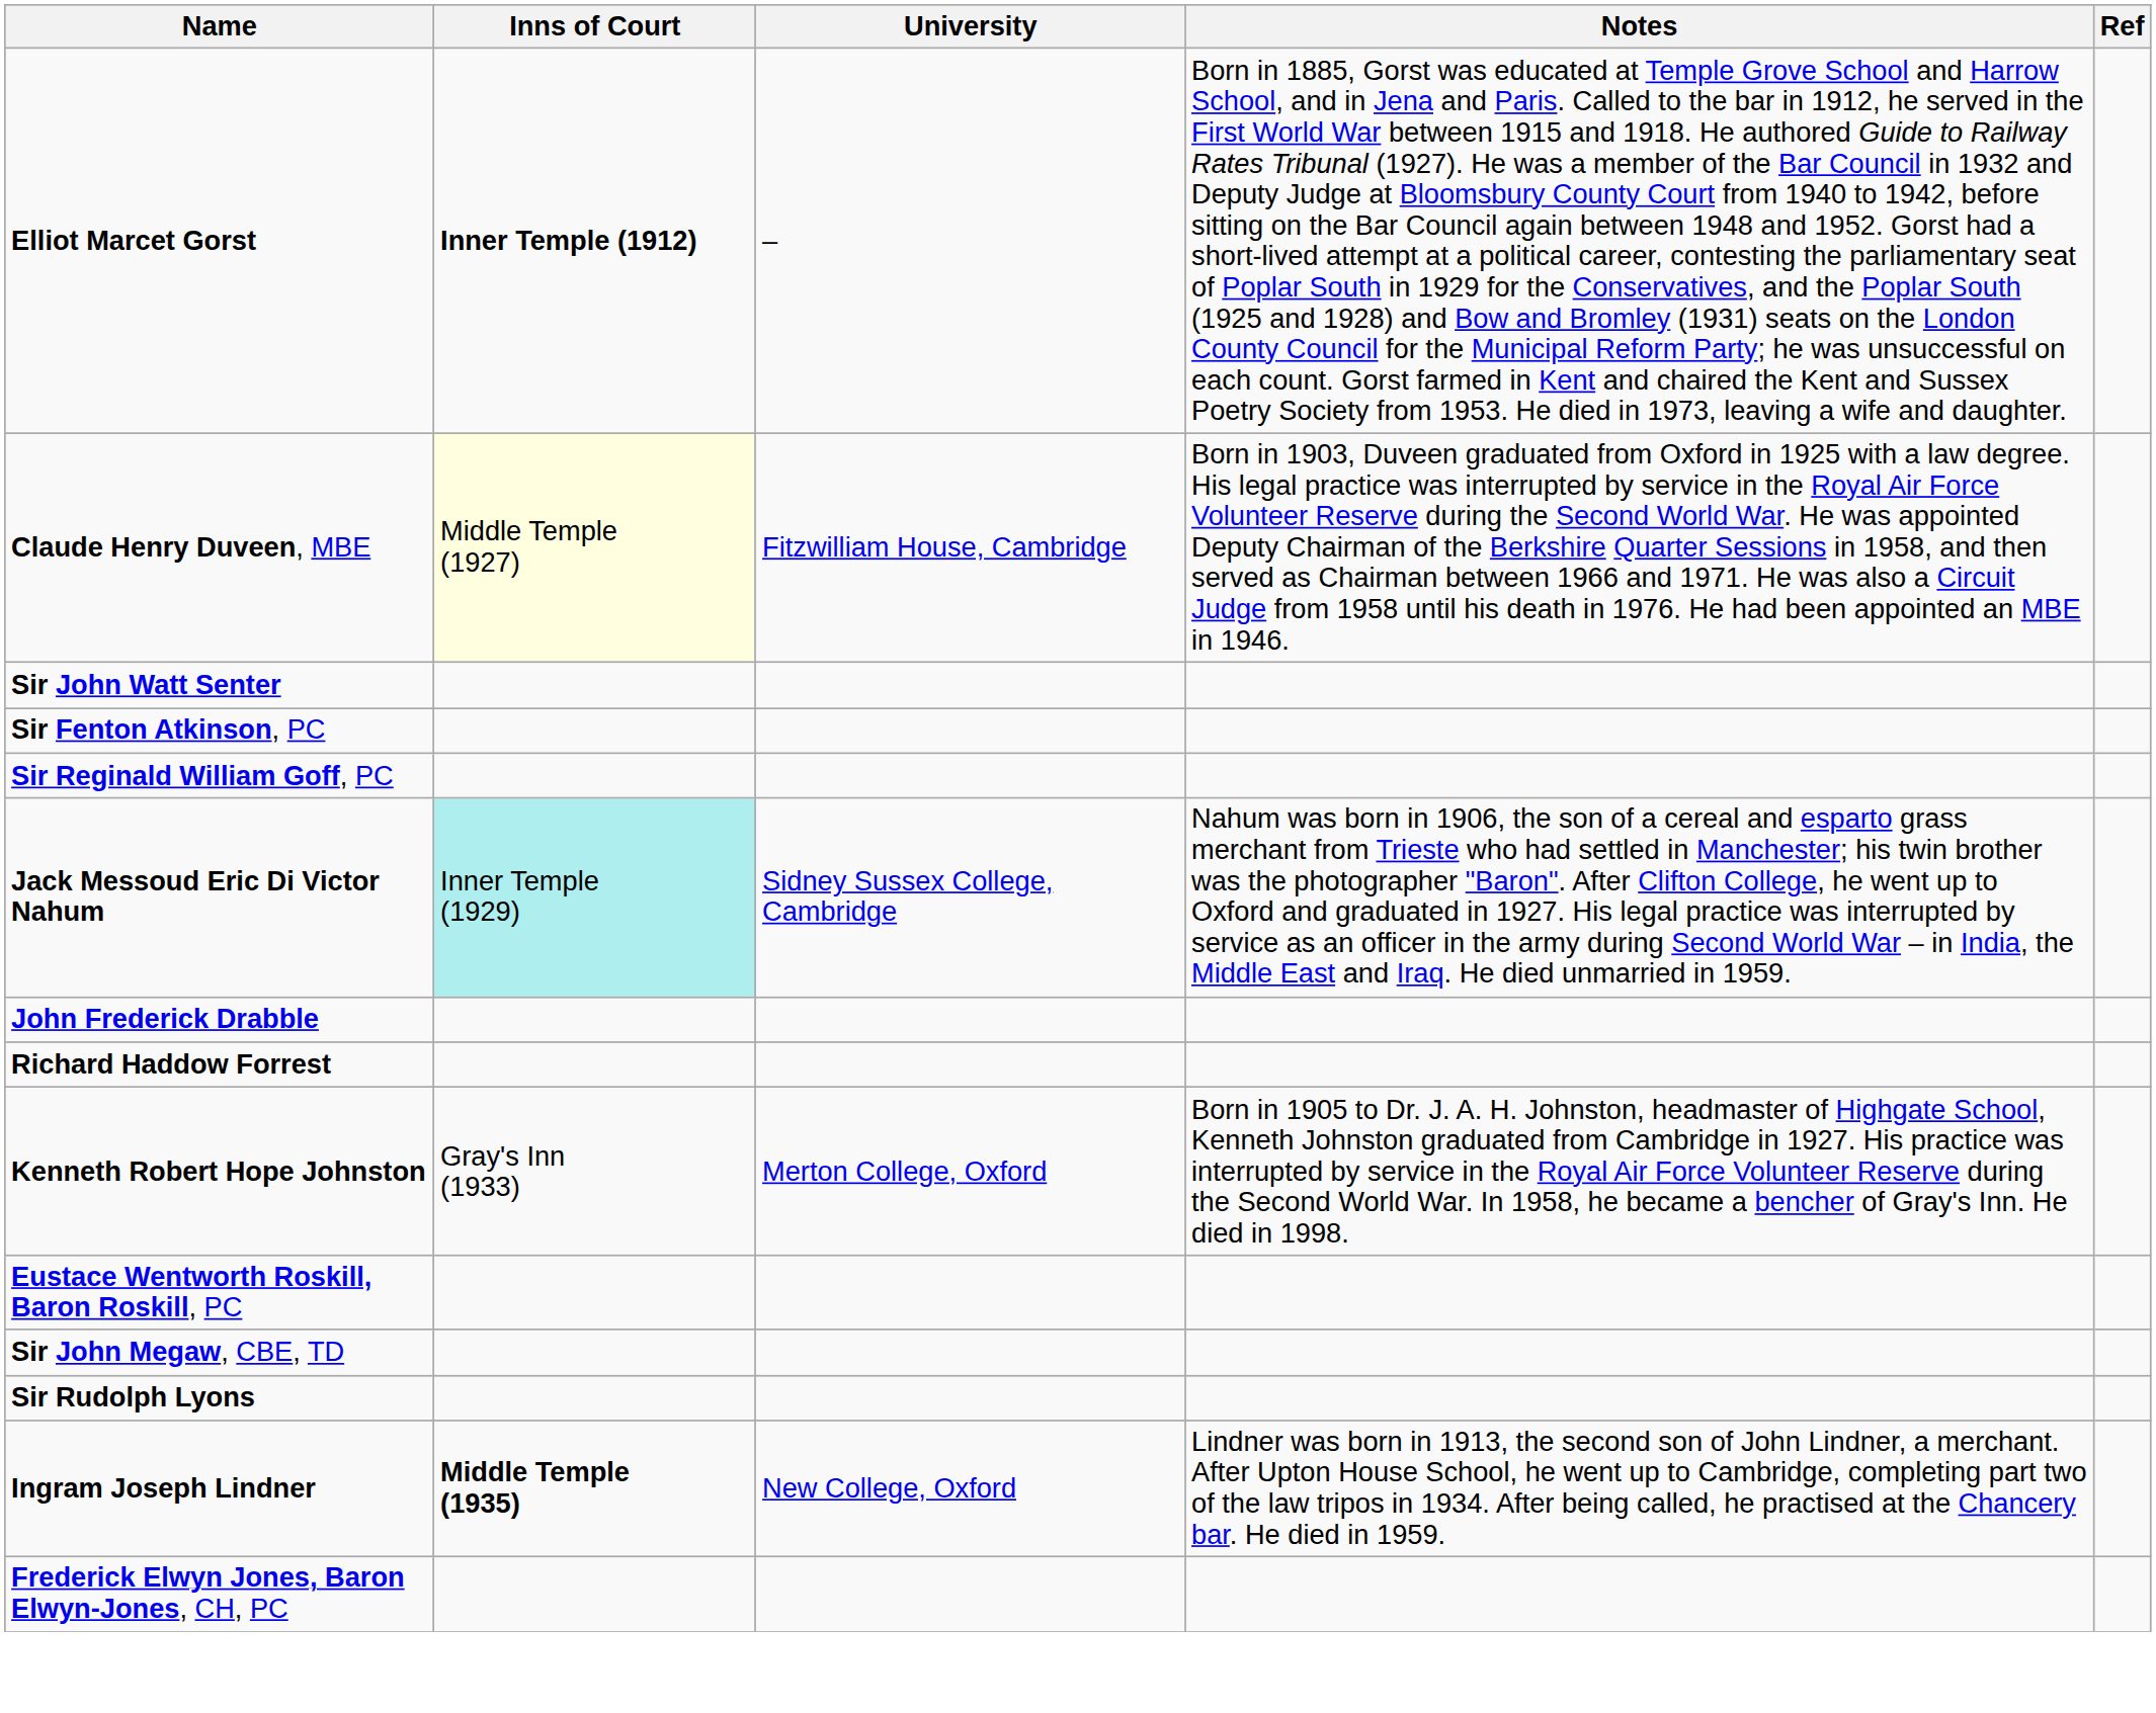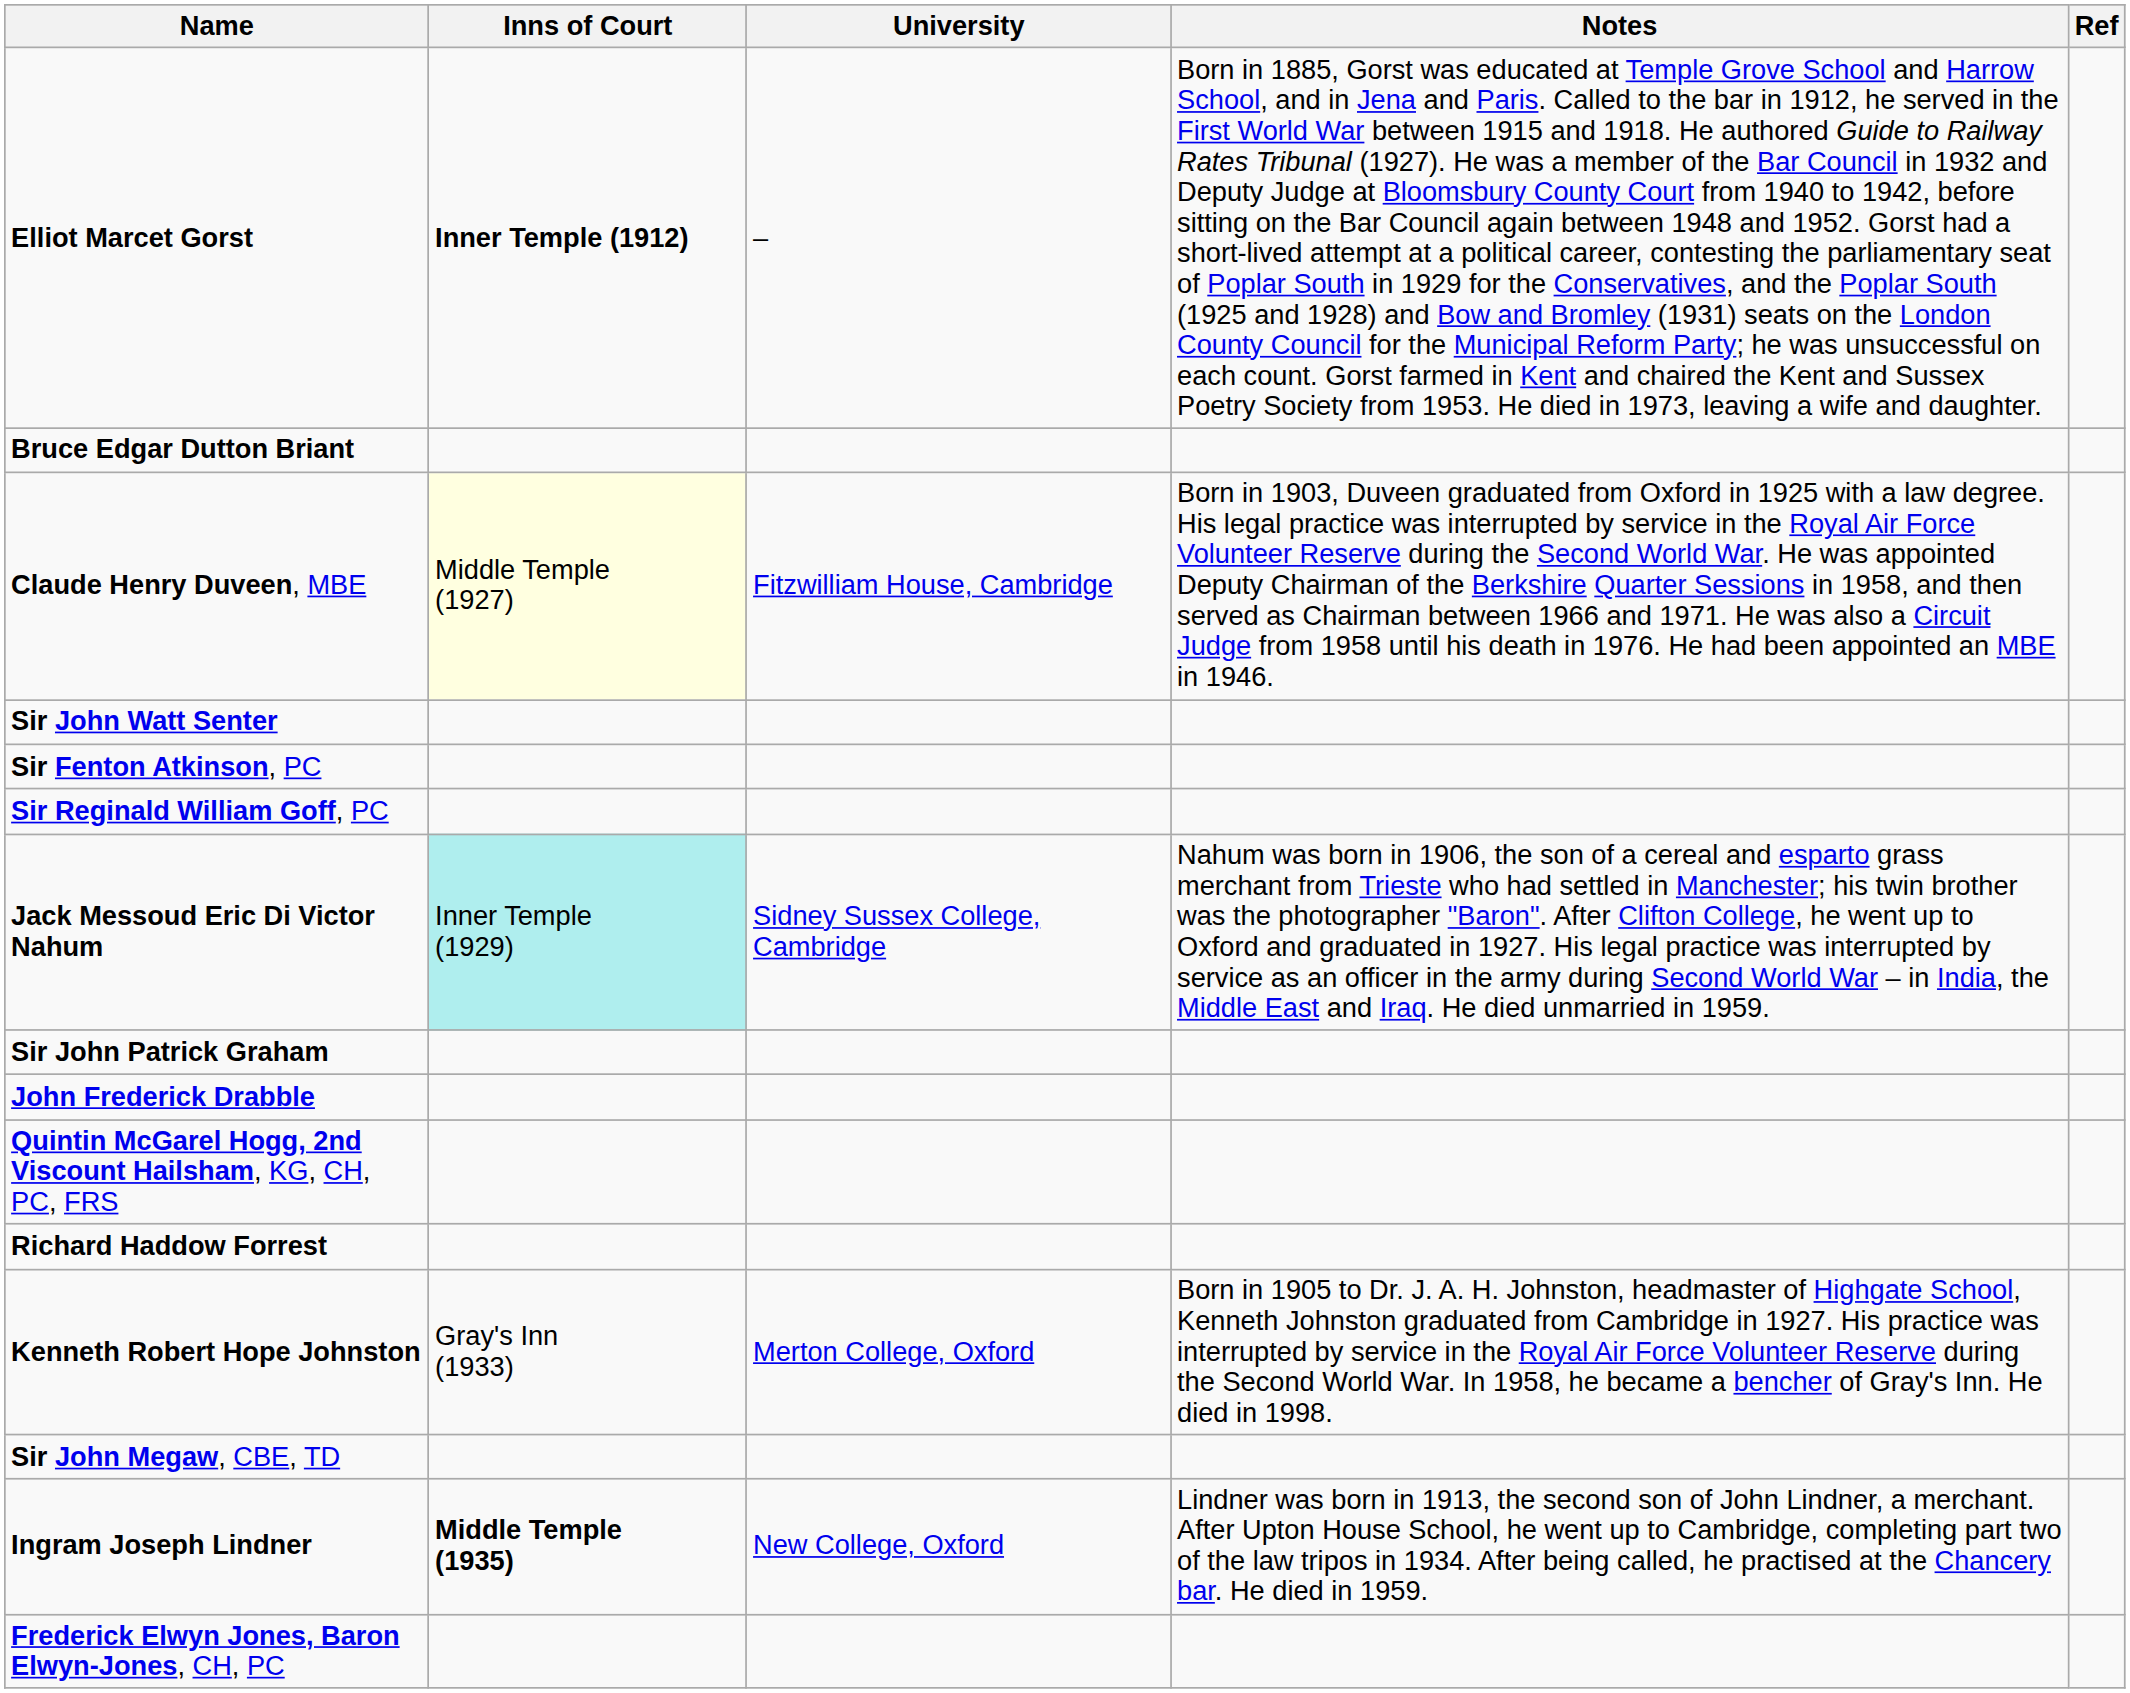+ row: Bruce Edgar Dutton Briant
+ row: Sir John Patrick Graham
+ row: Quintin McGarel Hogg, 2nd Viscount Hailsham, KG, CH, PC, FRS
- row: Eustace Wentworth Roskill, Baron Roskill, PC
- row: Sir Rudolph Lyons
